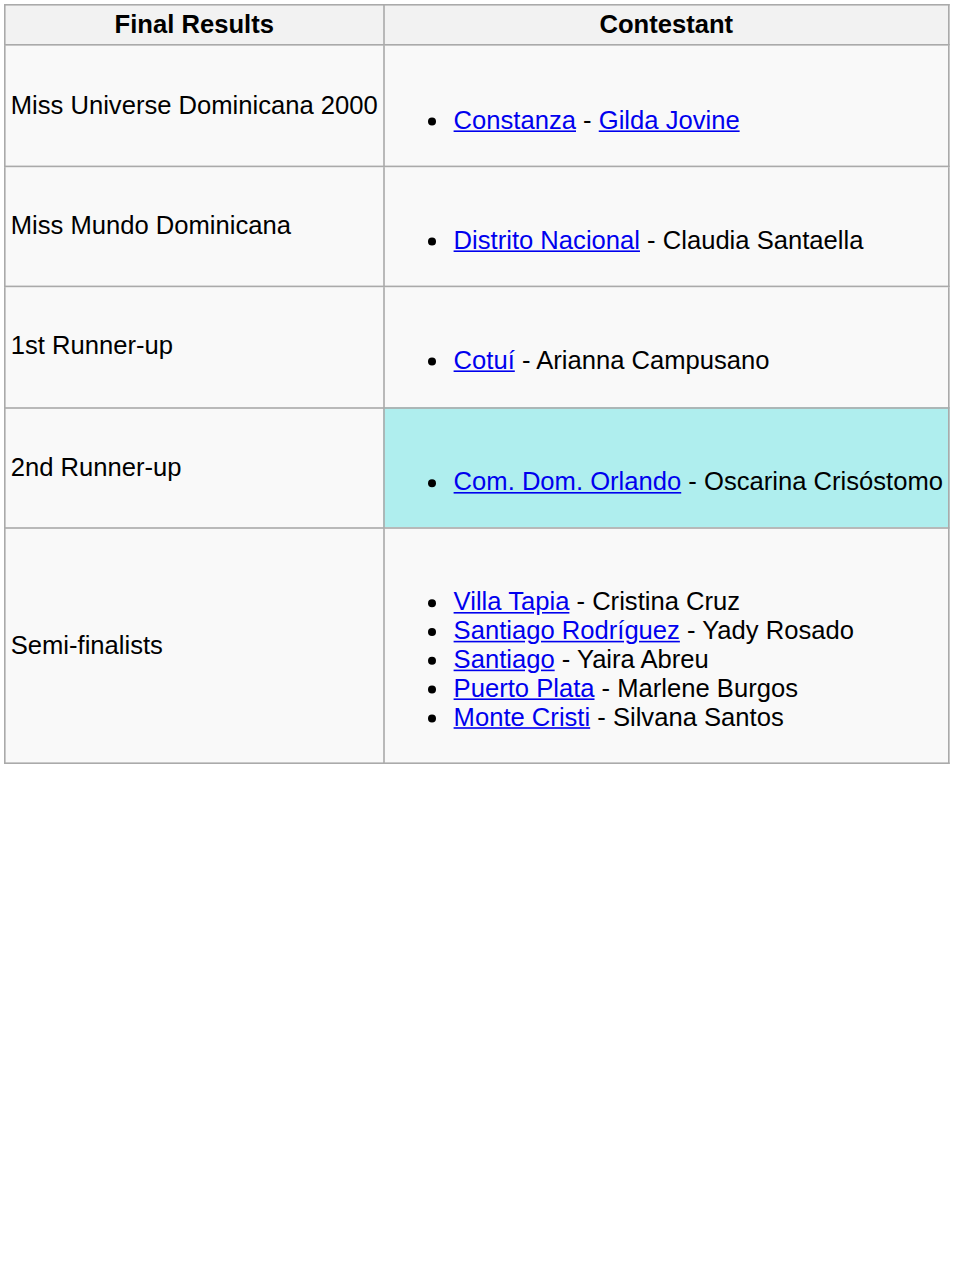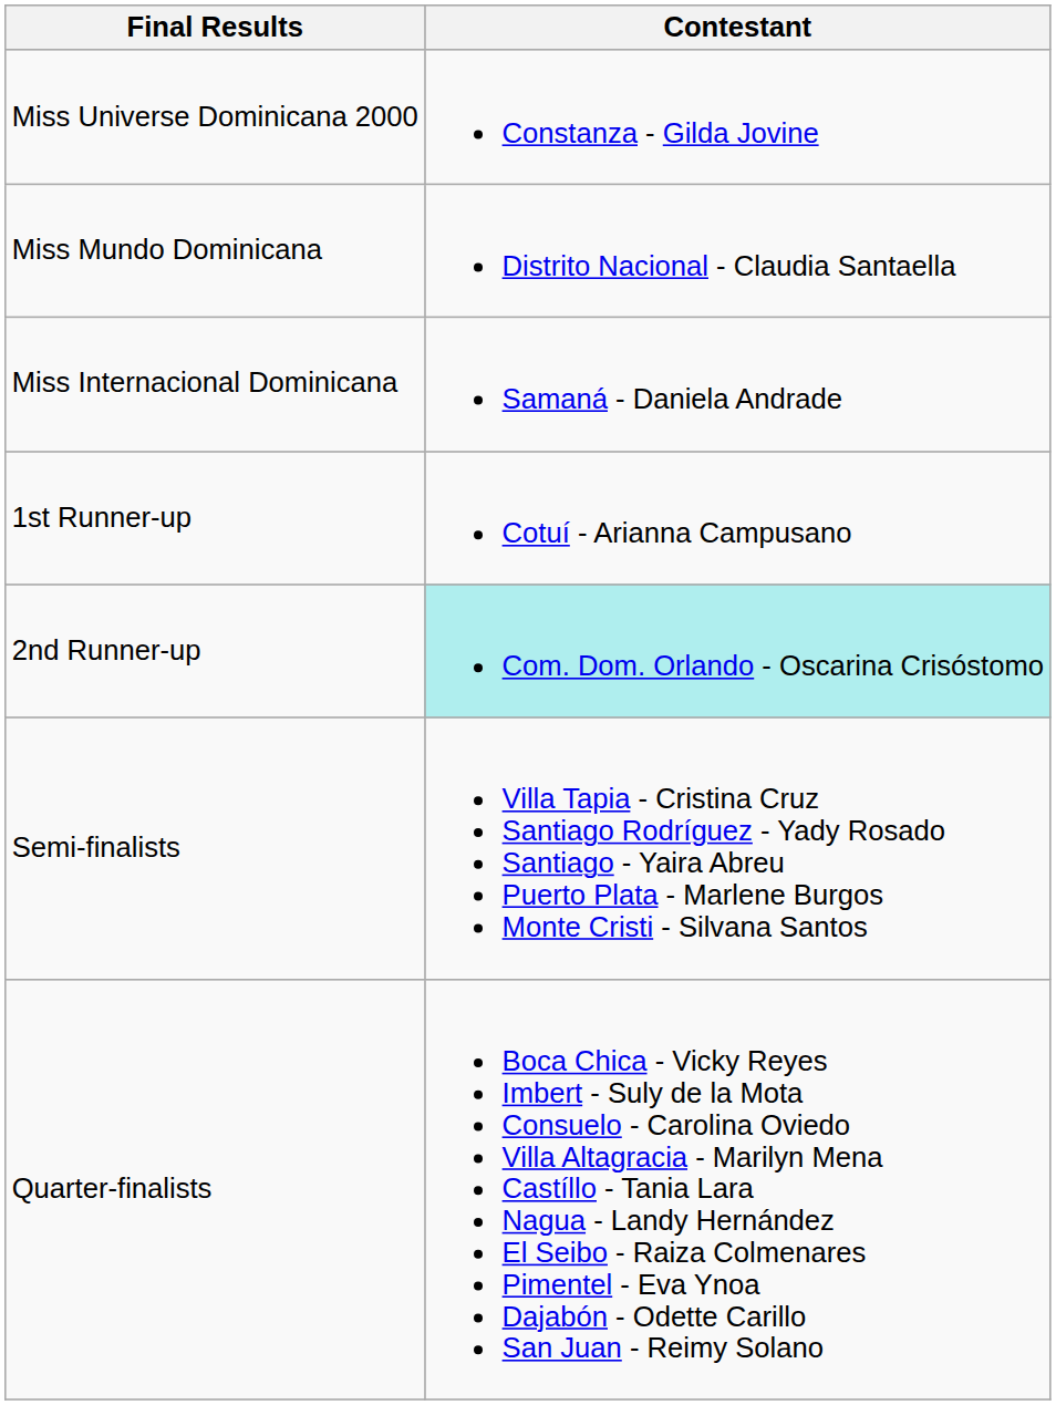+ row: Miss Internacional Dominicana | Samaná - Daniela Andrade
+ row: Quarter-finalists | Boca Chica - Vicky Reyes Imbert - Suly de la Mota Consuelo - Carolina Oviedo Villa Altagracia - Marilyn Mena Castíllo - Tania Lara Nagua - Landy Hernández El Seibo - Raiza Colmenares Pimentel - Eva Ynoa Dajabón - Odette Carillo San Juan - Reimy Solano
